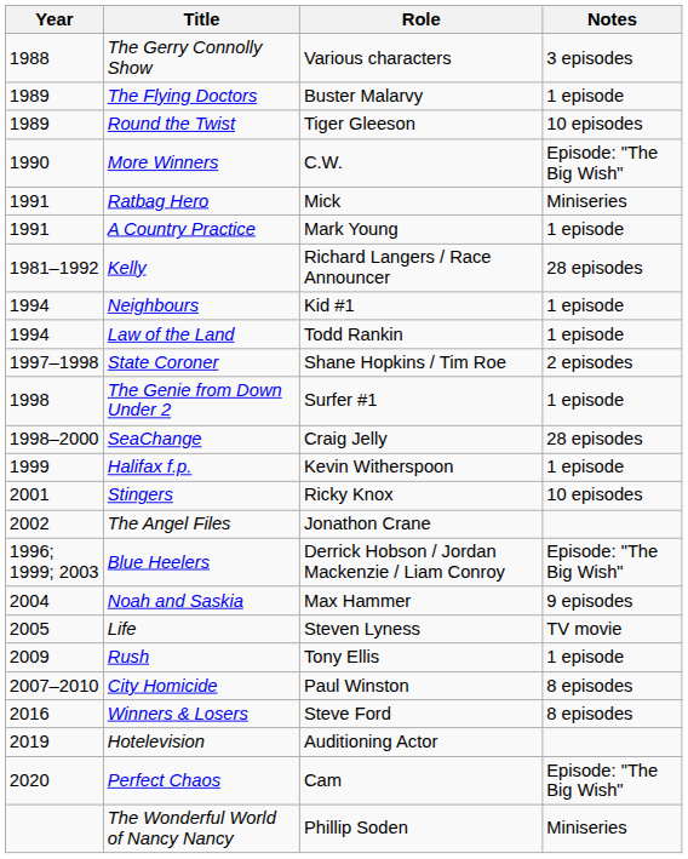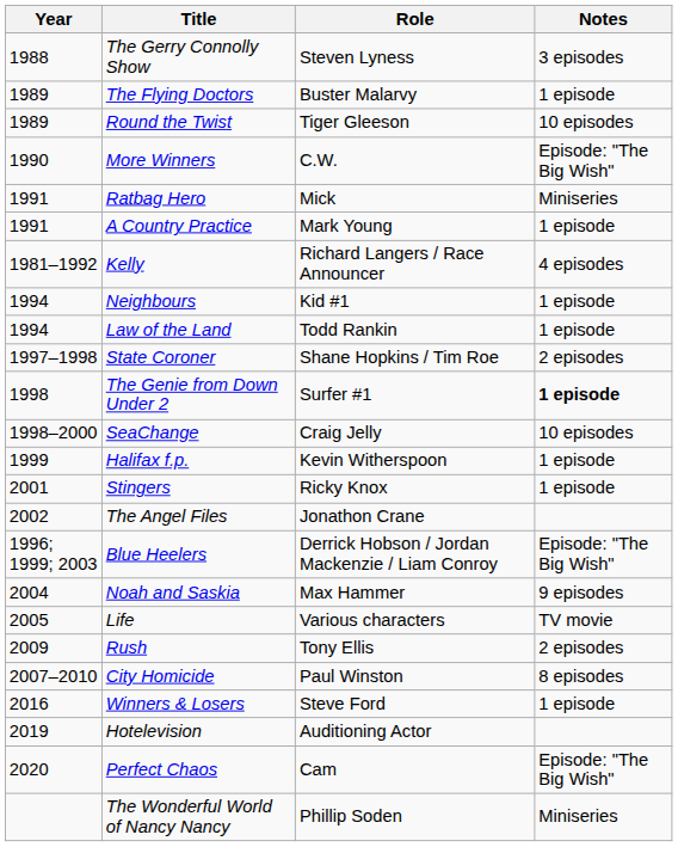The Gerry Connolly Show | Role: Various characters -> Steven Lyness
Kelly | Notes: 28 episodes -> 4 episodes
The Genie from Down Under 2 | Notes: normal -> bold
SeaChange | Notes: 28 episodes -> 10 episodes
Stingers | Notes: 10 episodes -> 1 episode
Life | Role: Steven Lyness -> Various characters
Rush | Notes: 1 episode -> 2 episodes
Winners & Losers | Notes: 8 episodes -> 1 episode
